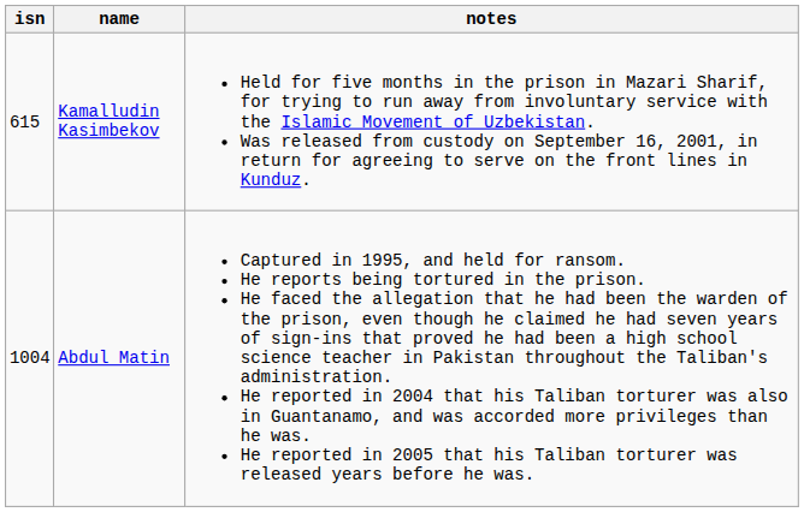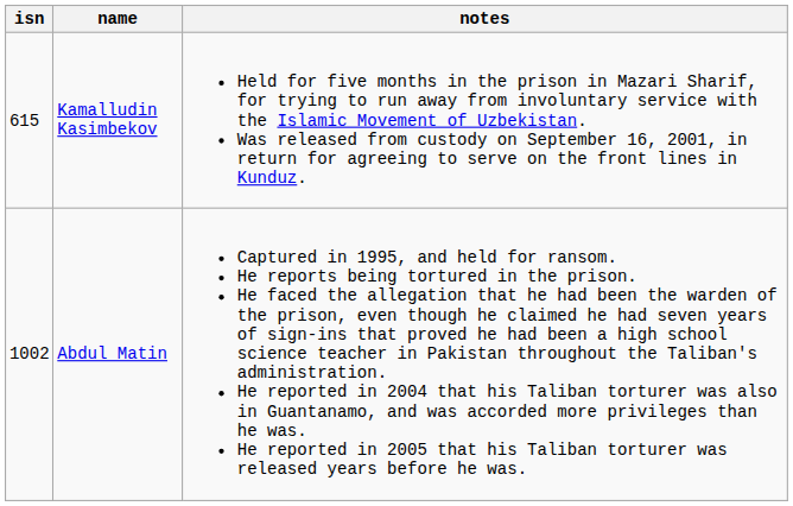Abdul Matin | isn: 1004 -> 1002
